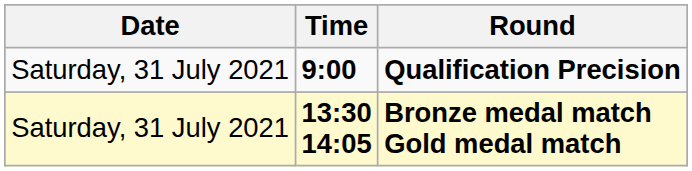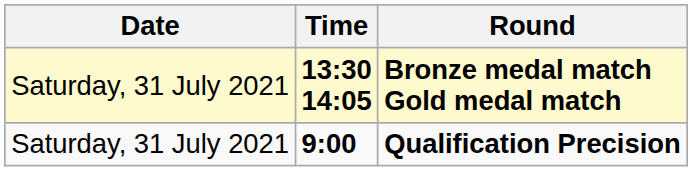rows swapped: Qualification Precision <-> Bronze medal match Gold medal match
